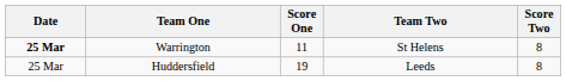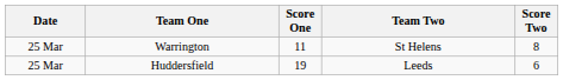Warrington | Date: bold -> normal
Huddersfield | Score Two: 8 -> 6
